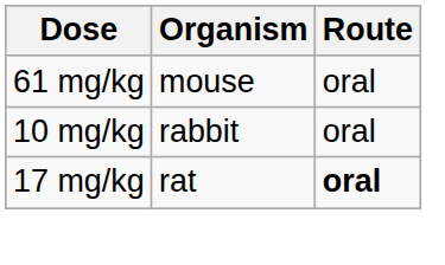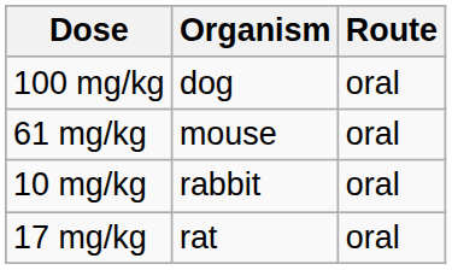+ row: 100 mg/kg | dog | oral
17 mg/kg | Route: bold -> normal
